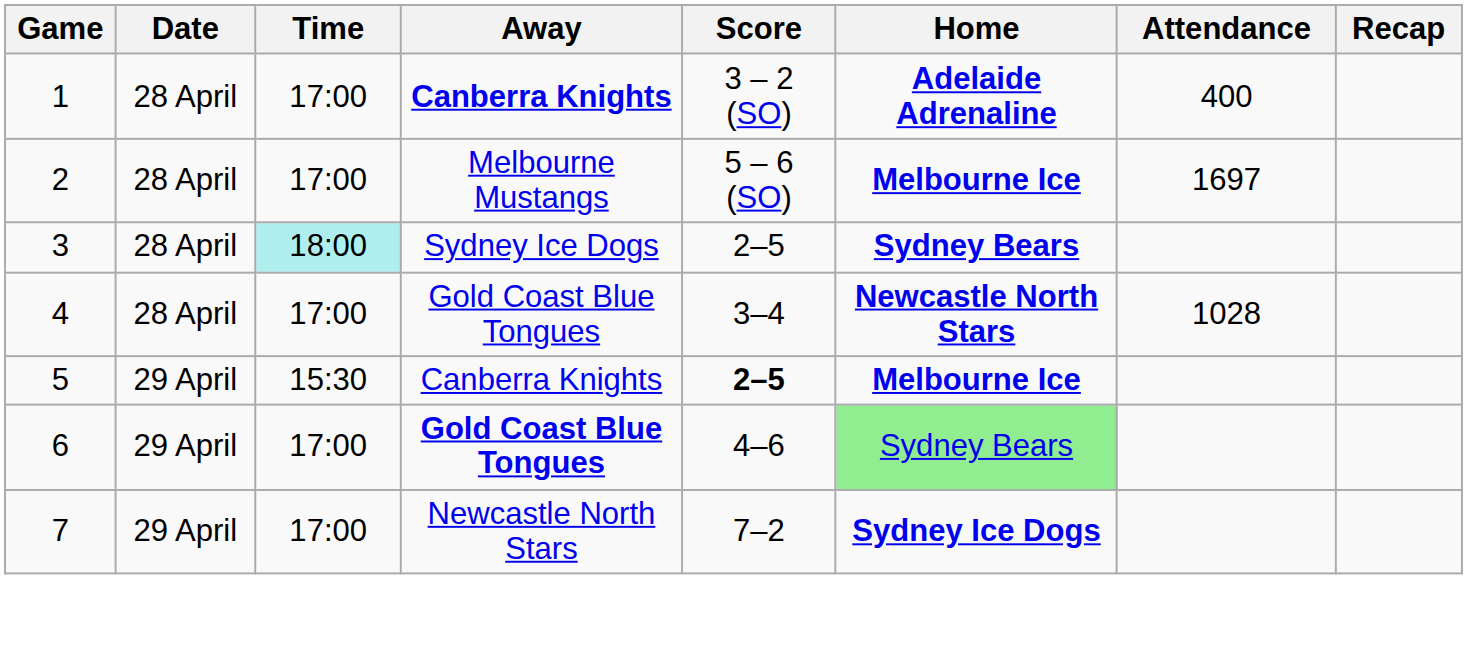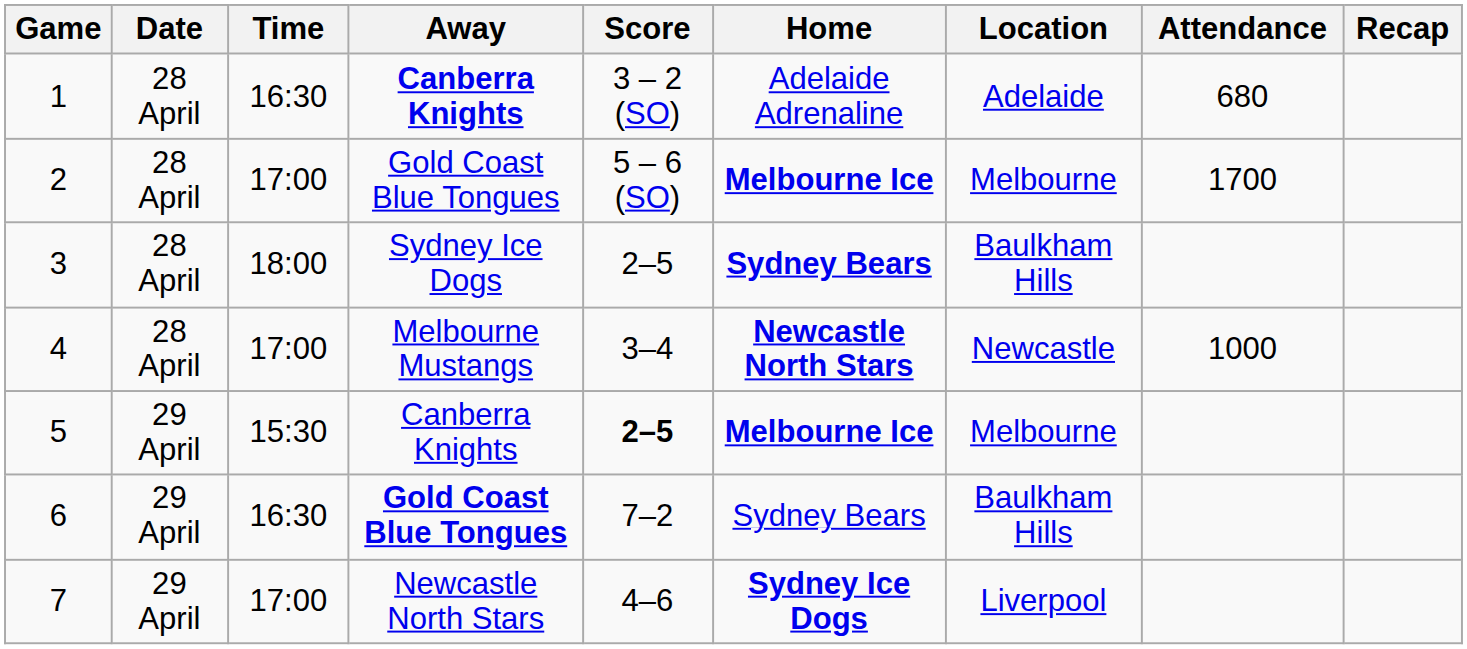+ column: Location | Adelaide | Melbourne | Baulkham Hills | Newcastle | Melbourne | Baulkham Hills | Liverpool
1 | Time: 17:00 -> 16:30
1 | Home: bold -> normal
1 | Attendance: 400 -> 680
2 | Away: Melbourne Mustangs -> Gold Coast Blue Tongues
2 | Attendance: 1697 -> 1700
3 | Time: paleturquoise background -> no background
4 | Away: Gold Coast Blue Tongues -> Melbourne Mustangs
4 | Attendance: 1028 -> 1000
6 | Time: 17:00 -> 16:30
6 | Score: 4–6 -> 7–2
6 | Home: lightgreen background -> no background
7 | Score: 7–2 -> 4–6
